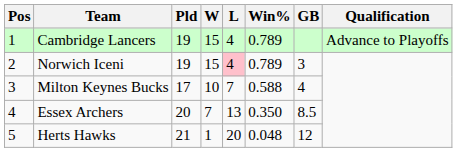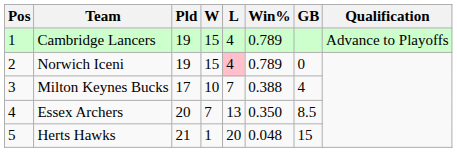Norwich Iceni | GB: 3 -> 0
Milton Keynes Bucks | Win%: 0.588 -> 0.388
Herts Hawks | GB: 12 -> 15
